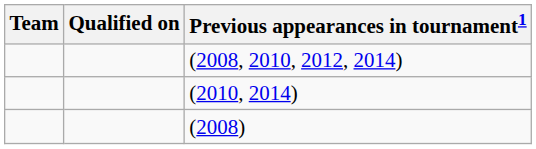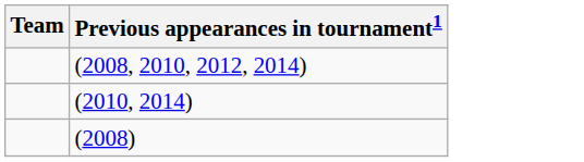- column: Qualified on
